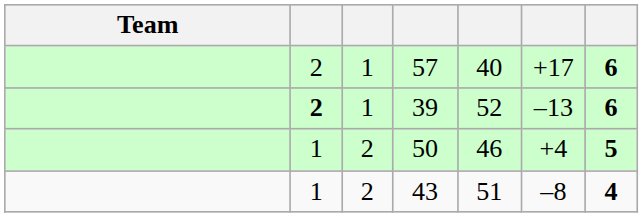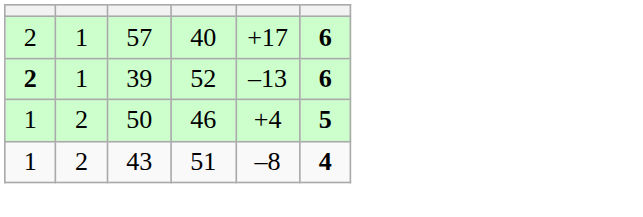- column: Team
